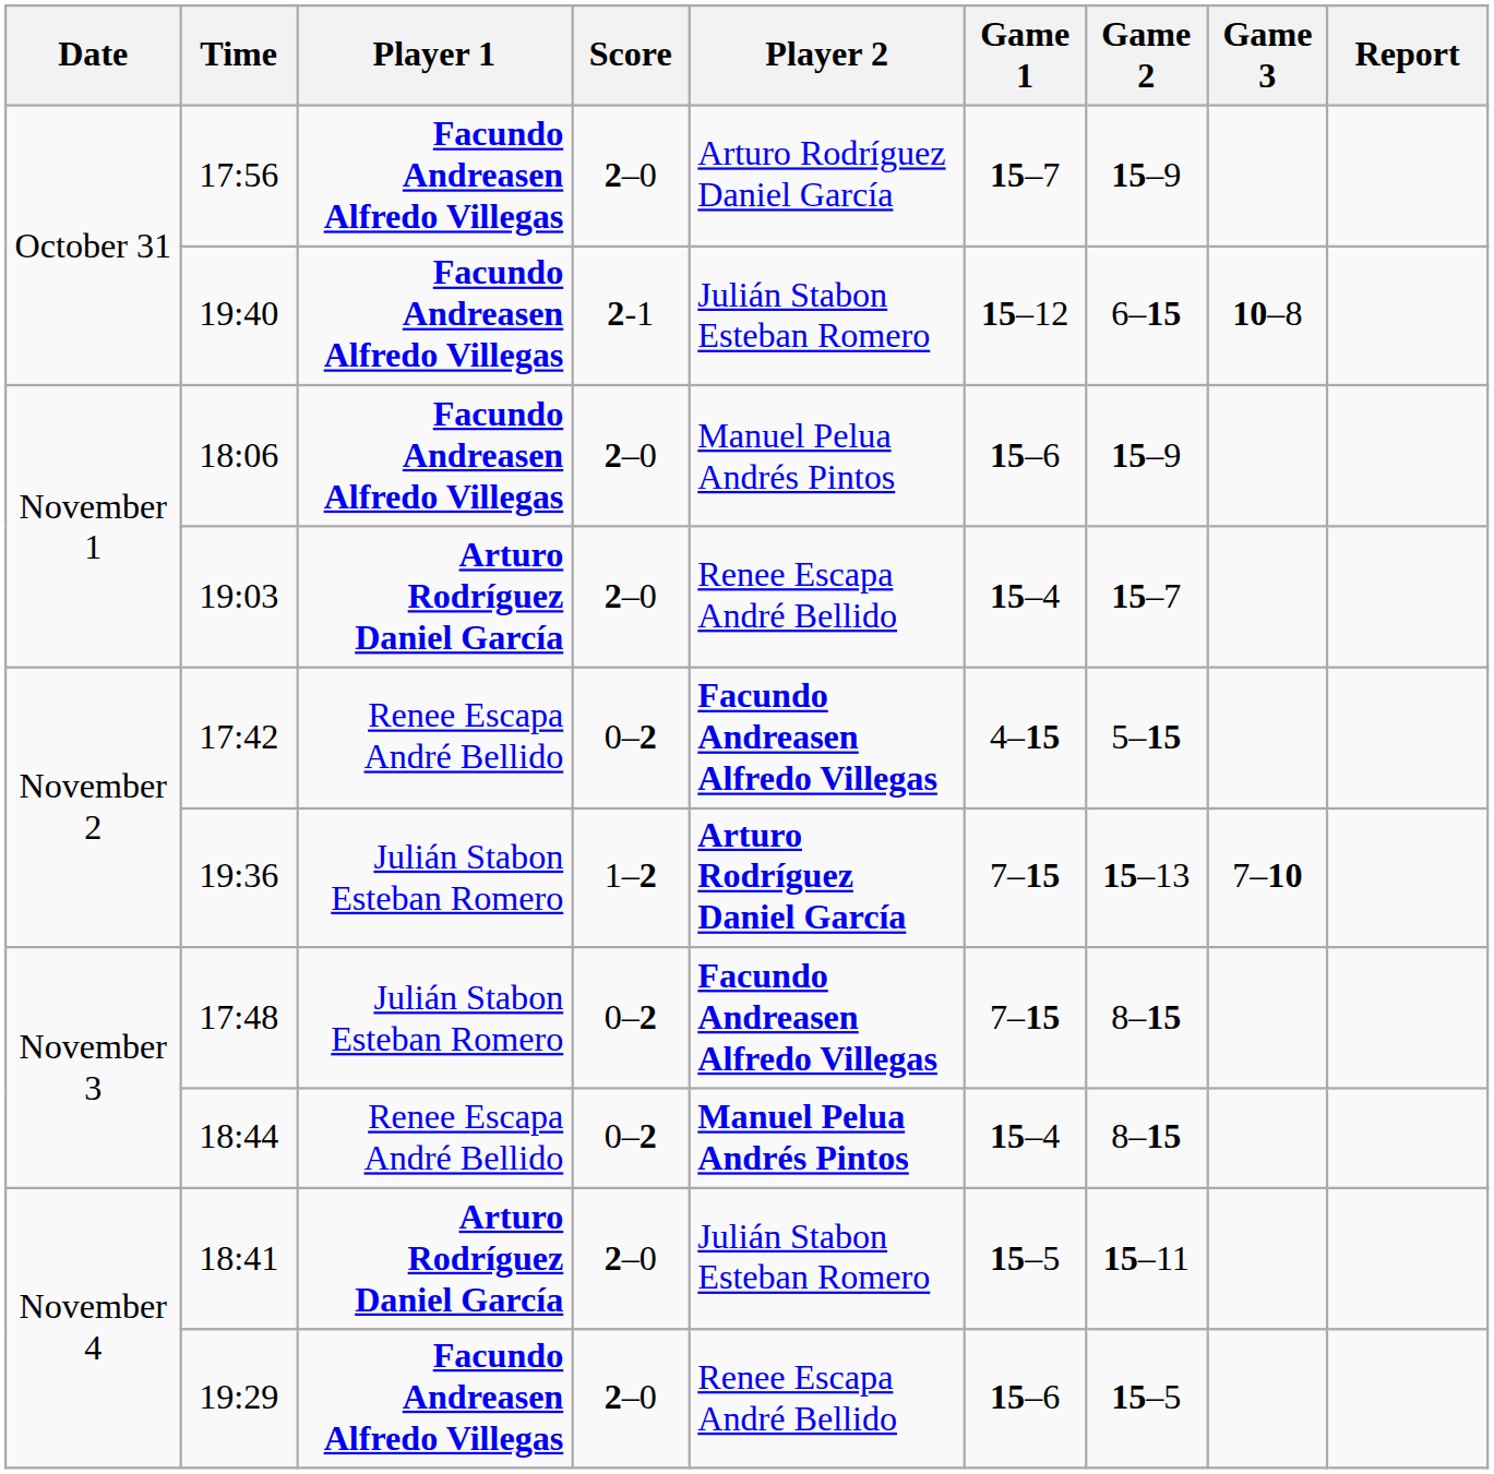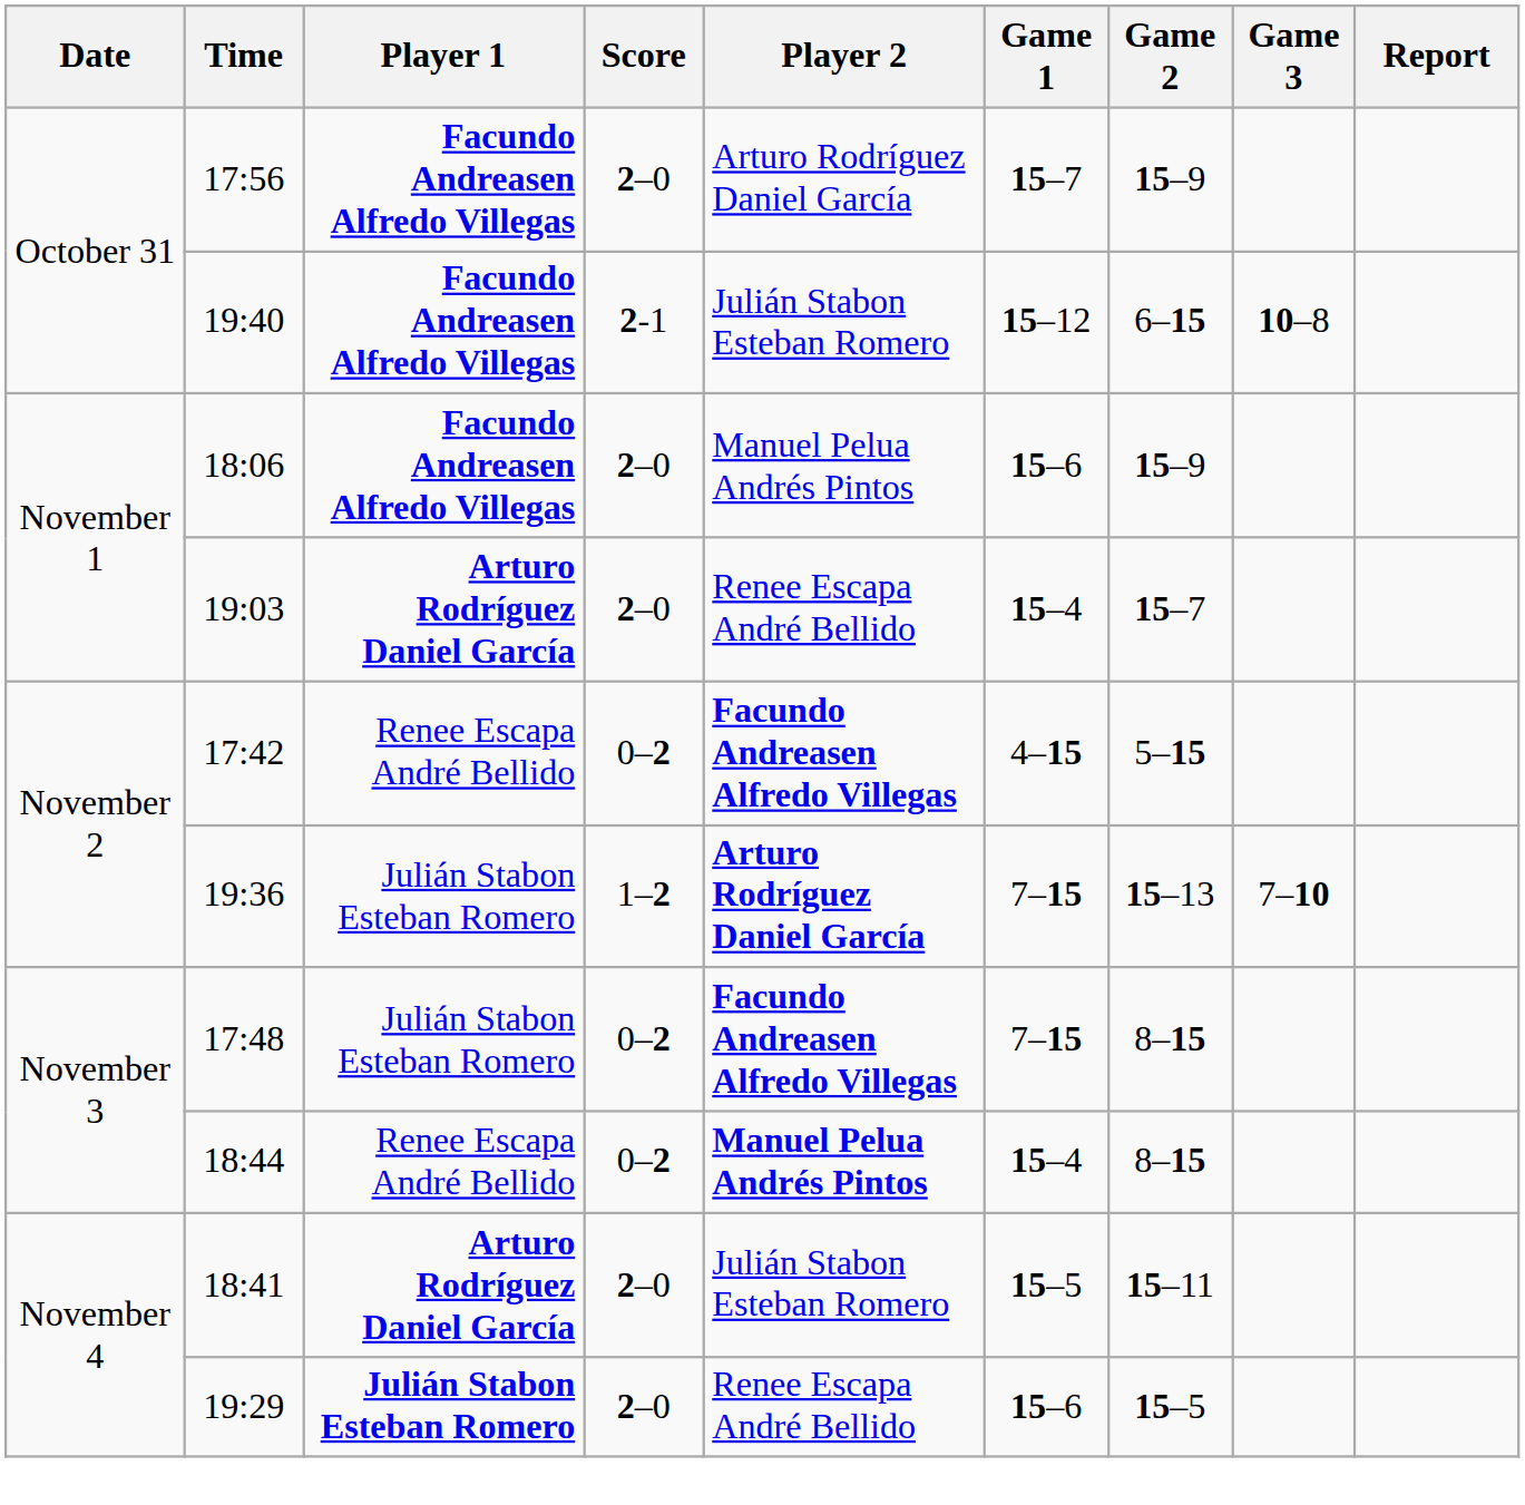19:29 | Player 1: Facundo Andreasen Alfredo Villegas -> Julián Stabon Esteban Romero
